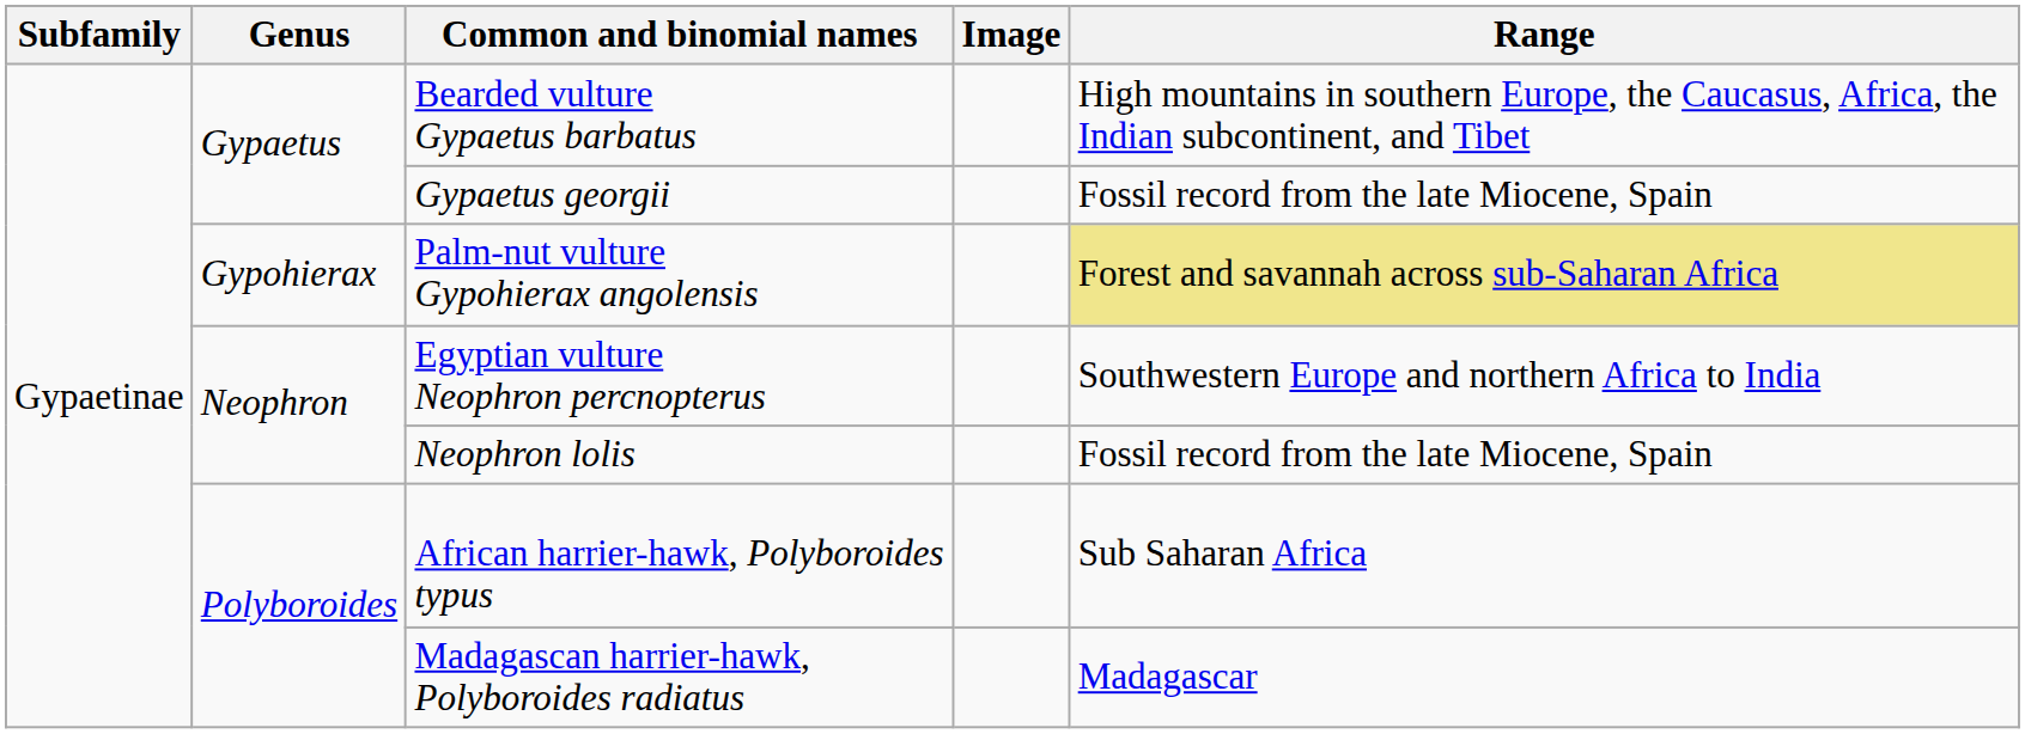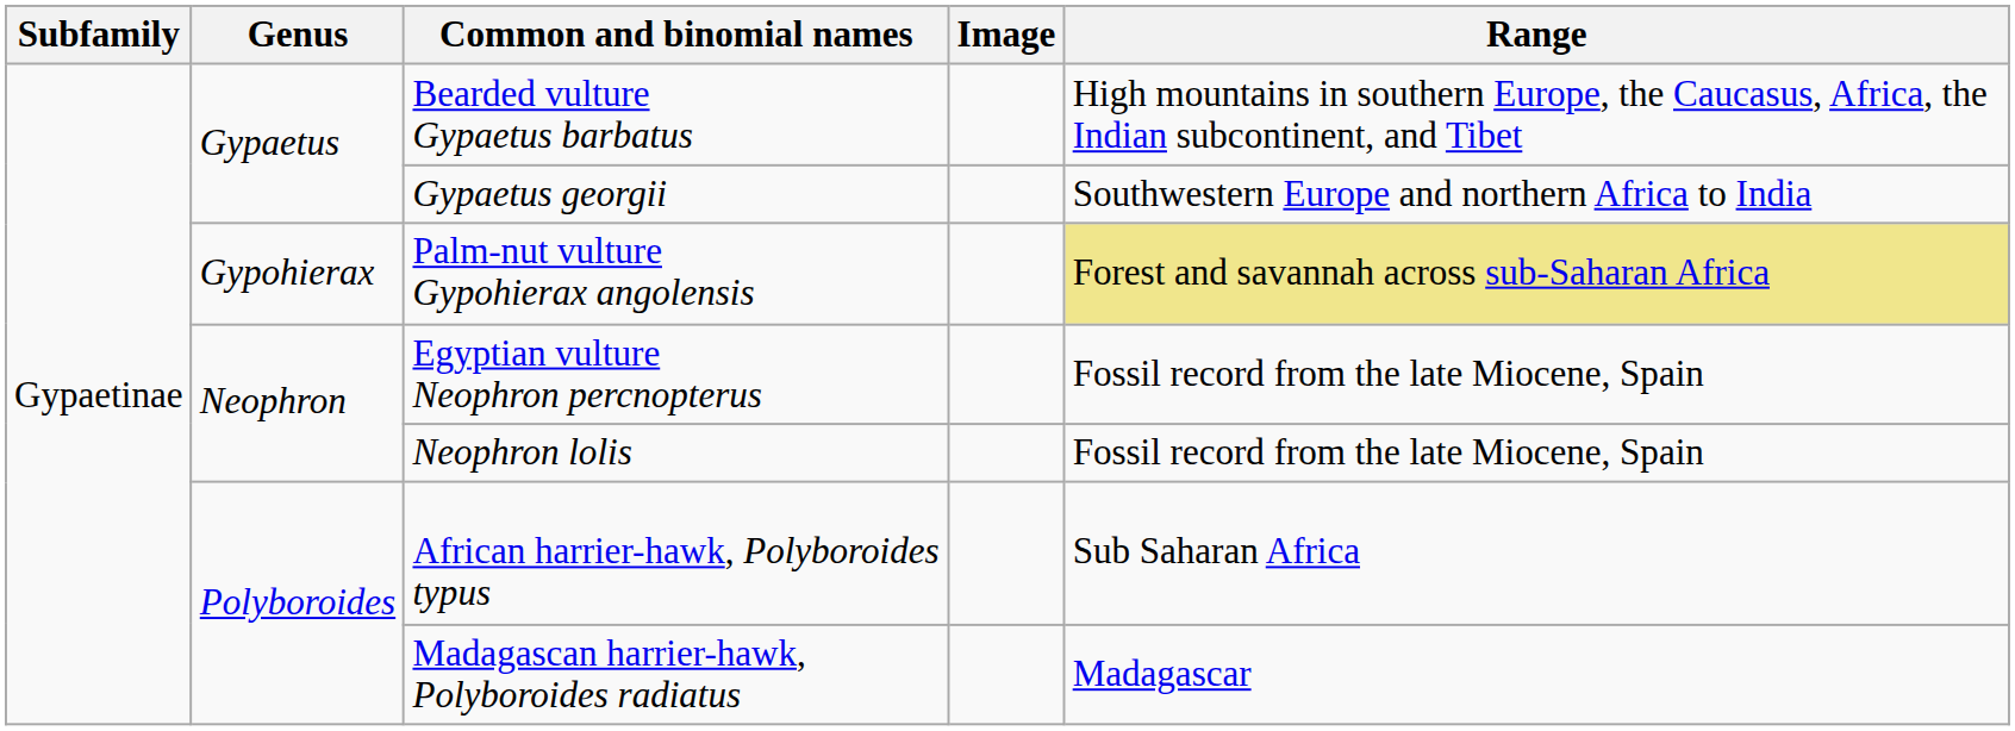Gypaetus georgii | Range: Fossil record from the late Miocene, Spain -> Southwestern Europe and northern Africa to India
Egyptian vulture Neophron percnopterus | Range: Southwestern Europe and northern Africa to India -> Fossil record from the late Miocene, Spain
